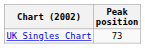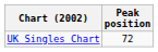UK Singles Chart | Peak position: 73 -> 72
